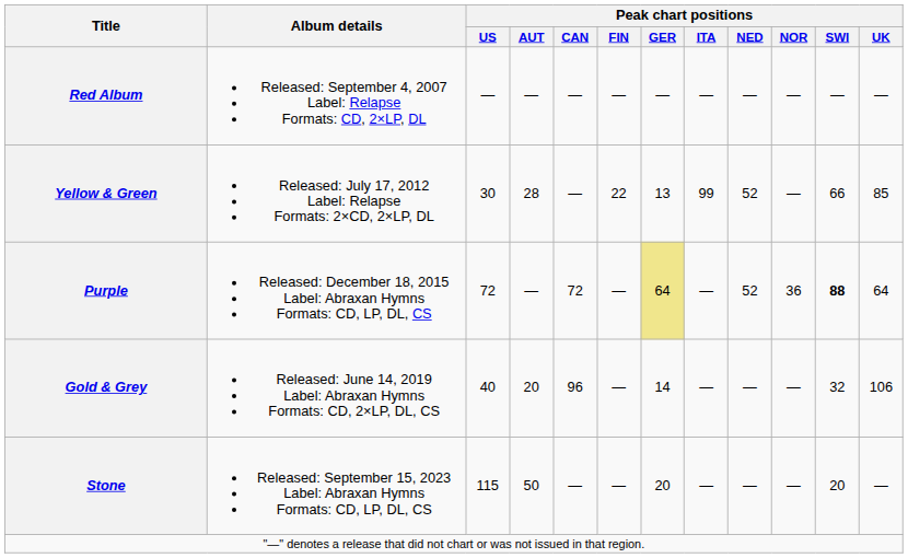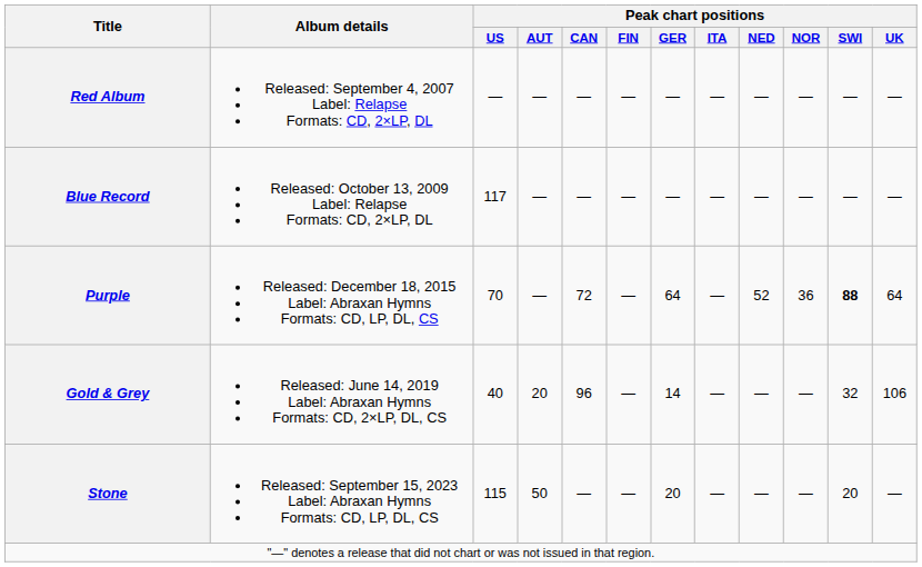+ row: Blue Record | Released: October 13, 2009 Label: Relapse Formats: CD, 2×LP, DL | 117 | — | — | — | — | — | — | — | — | —
- row: Yellow & Green | Released: July 17, 2012 Label: Relapse Formats: 2×CD, 2×LP, DL | 30 | 28 | — | 22 | 13 | 99 | 52 | — | 66 | 85
Purple | Peak chart positions / US: 72 -> 70
Purple | Peak chart positions / GER: khaki background -> no background
